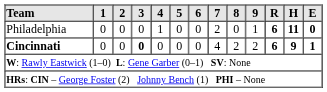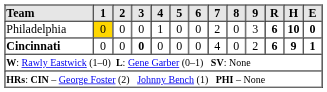Philadelphia | 1: no background -> gold background
Philadelphia | 9: 1 -> 3
Philadelphia | H: 11 -> 10
Cincinnati | 8: 2 -> 0
